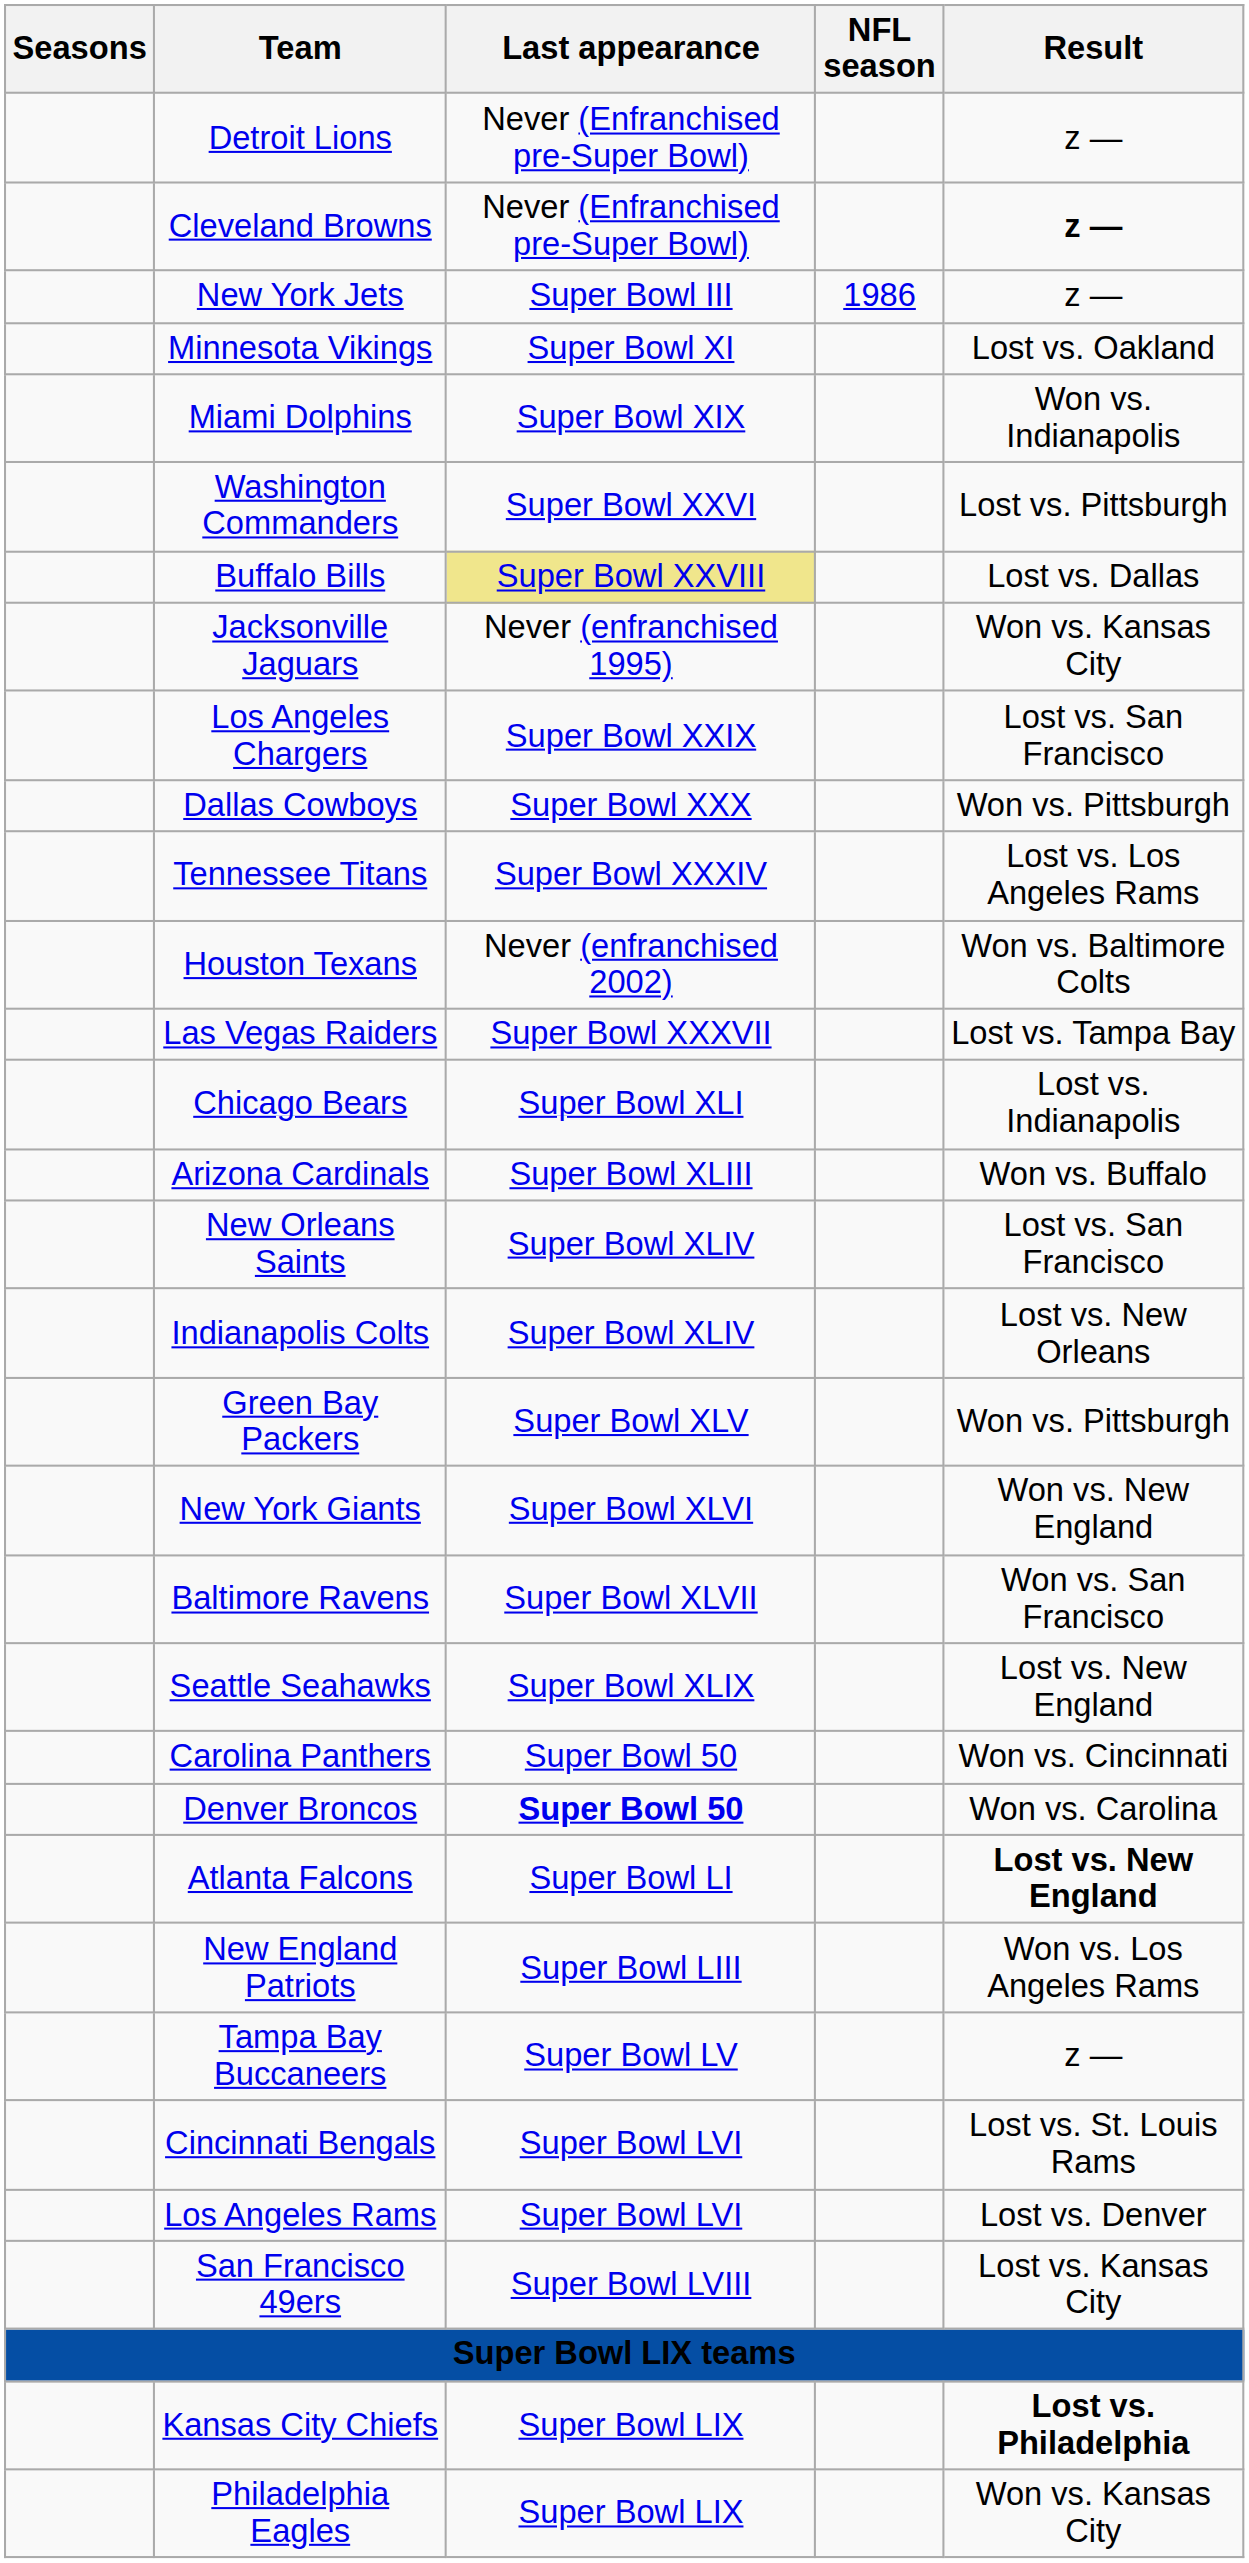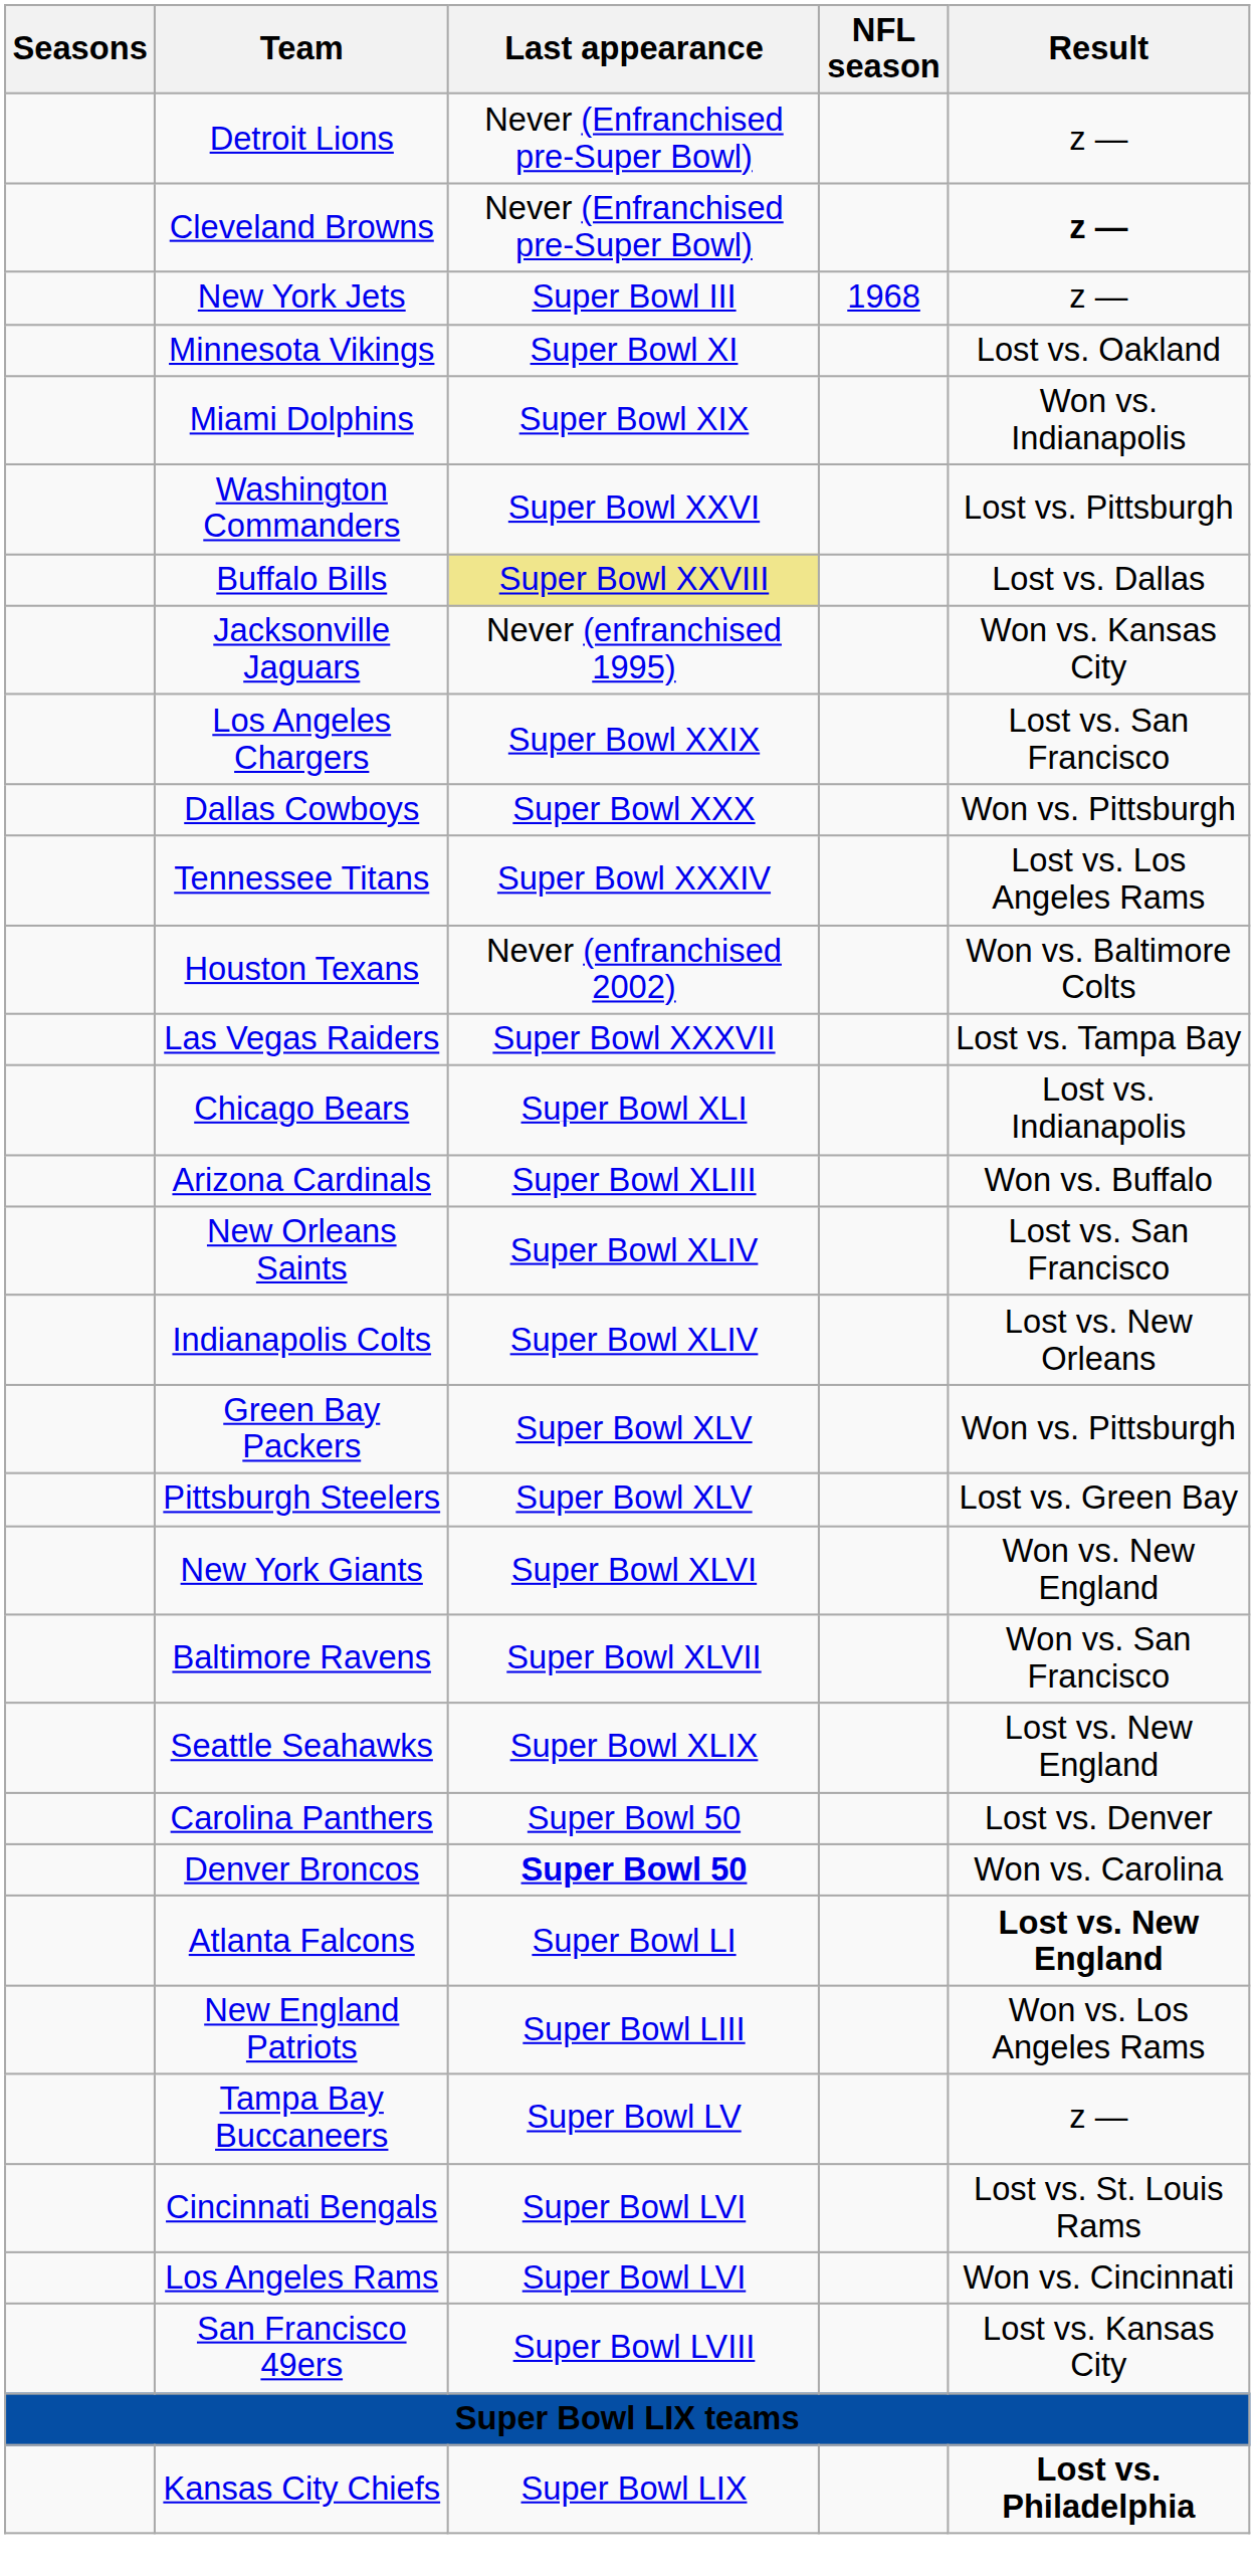New York Jets | NFL season: 1986 -> 1968
+ row: Pittsburgh Steelers | Super Bowl XLV | Lost vs. Green Bay
Carolina Panthers | Result: Won vs. Cincinnati -> Lost vs. Denver
Los Angeles Rams | Result: Lost vs. Denver -> Won vs. Cincinnati
- row: Philadelphia Eagles | Super Bowl LIX | Won vs. Kansas City
